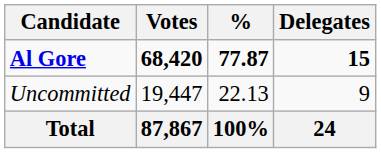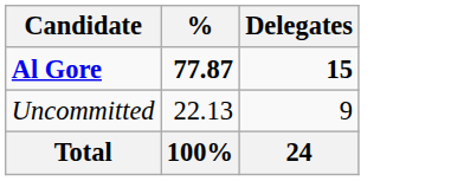- column: Votes | 68,420 | 19,447 | 87,867
